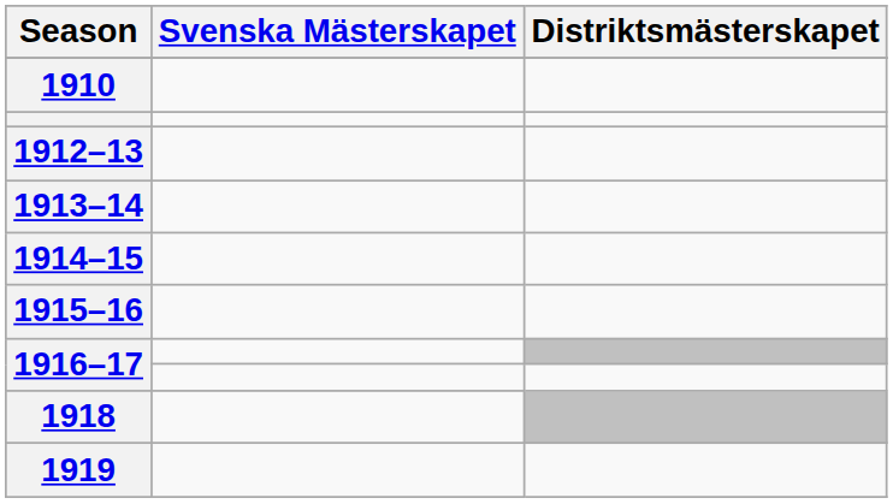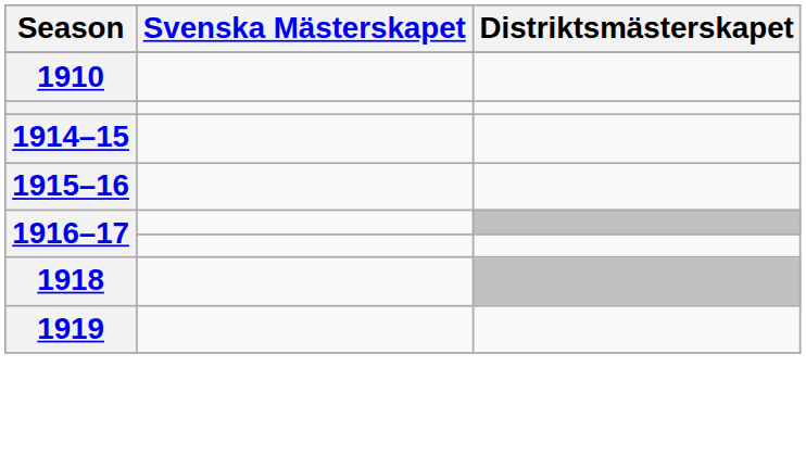- row: 1912–13
- row: 1913–14
